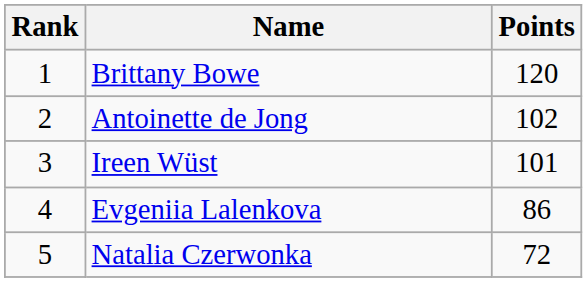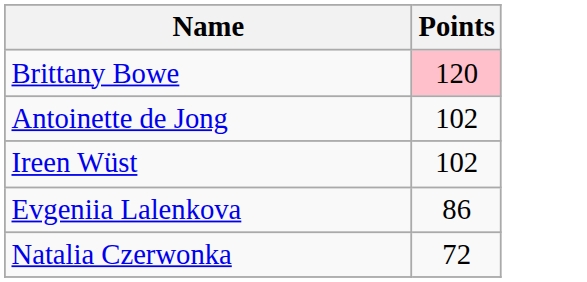- column: Rank | 1 | 2 | 3 | 4 | 5
Brittany Bowe | Points: no background -> pink background
Ireen Wüst | Points: 101 -> 102
